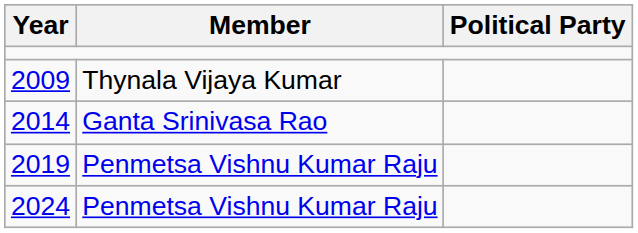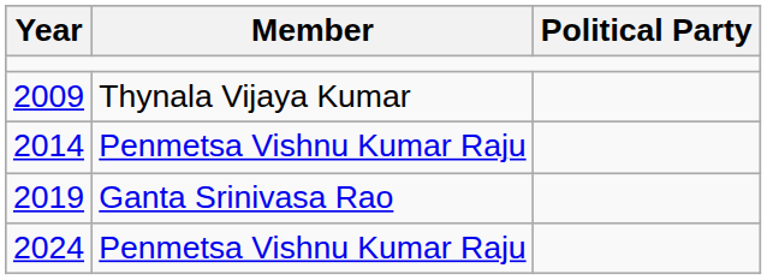2014 | Member: Ganta Srinivasa Rao -> Penmetsa Vishnu Kumar Raju
2019 | Member: Penmetsa Vishnu Kumar Raju -> Ganta Srinivasa Rao
